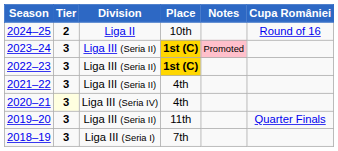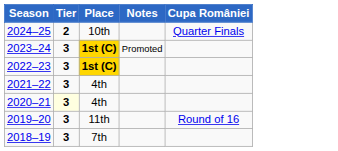- column: Division | Liga II | Liga III (Seria II) | Liga III (Seria II) | Liga III (Seria II) | Liga III (Seria IV) | Liga III (Seria II) | Liga III (Seria I)
2024–25 | Cupa României: Round of 16 -> Quarter Finals
2023–24 | Notes: pink background -> no background
2019–20 | Cupa României: Quarter Finals -> Round of 16
